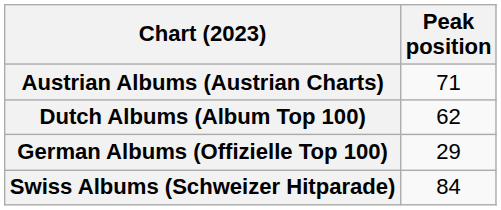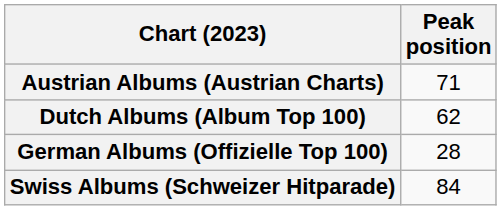German Albums (Offizielle Top 100) | Peak position: 29 -> 28
